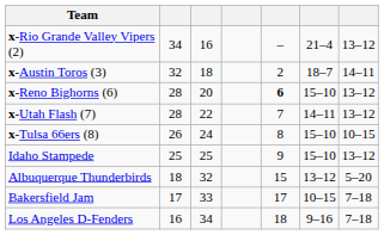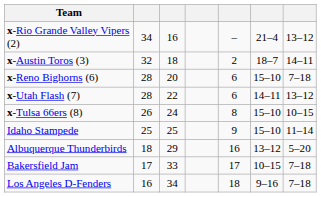x-Reno Bighorns (6) | column 5: bold -> normal
x-Reno Bighorns (6) | column 7: 13–12 -> 7–18
x-Utah Flash (7) | column 5: 7 -> 6
Idaho Stampede | column 7: 13–12 -> 11–14
Albuquerque Thunderbirds | column 3: 32 -> 29
Albuquerque Thunderbirds | column 5: 15 -> 16
